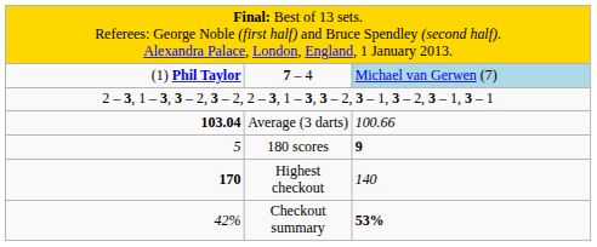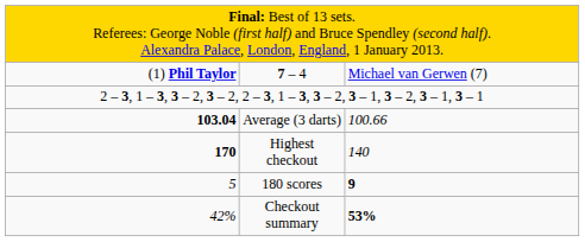7 – 4 | column 3: lightblue background -> no background
rows swapped: 180 scores <-> Highest checkout
